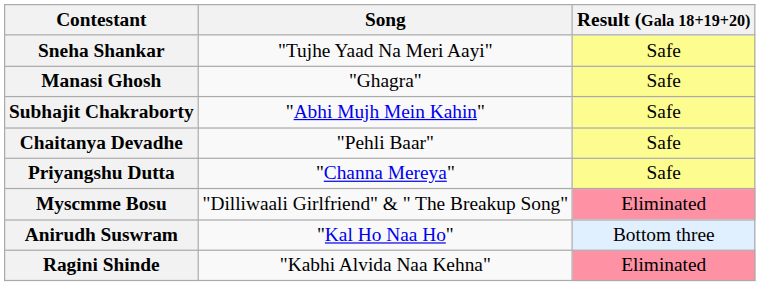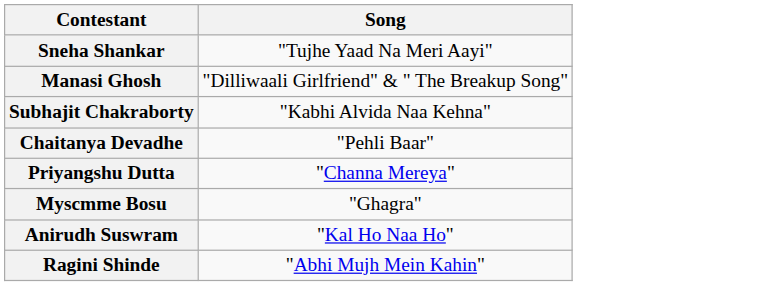- column: Result (Gala 18+19+20) | Safe | Safe | Safe | Safe | Safe | Eliminated | Bottom three | Eliminated
Manasi Ghosh | Song: "Ghagra" -> "Dilliwaali Girlfriend" & " The Breakup Song"
Subhajit Chakraborty | Song: "Abhi Mujh Mein Kahin" -> "Kabhi Alvida Naa Kehna"
Myscmme Bosu | Song: "Dilliwaali Girlfriend" & " The Breakup Song" -> "Ghagra"
Ragini Shinde | Song: "Kabhi Alvida Naa Kehna" -> "Abhi Mujh Mein Kahin"
